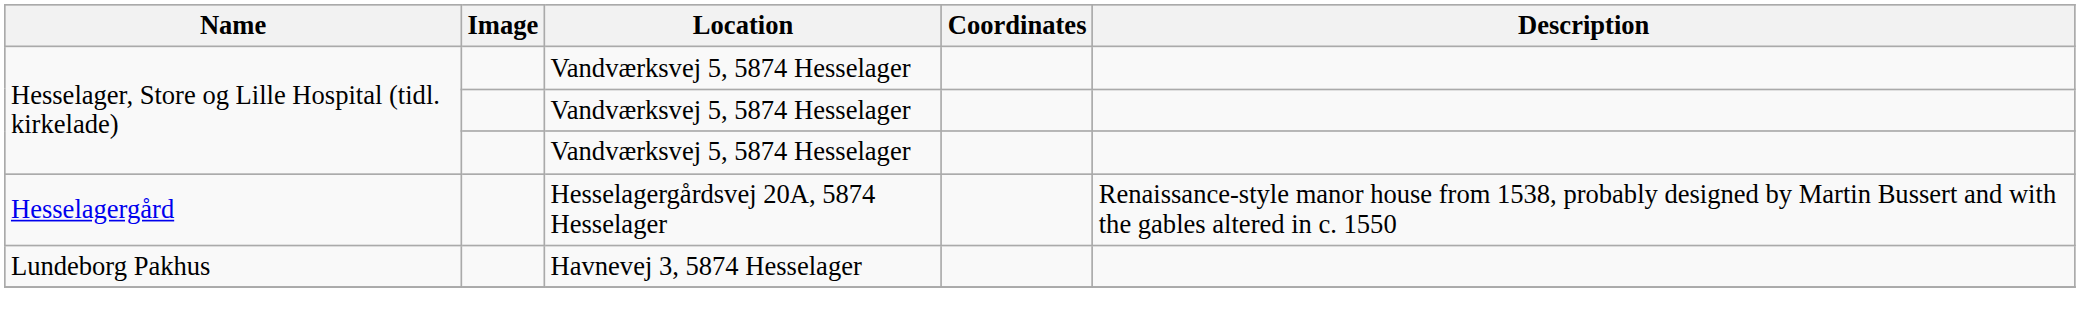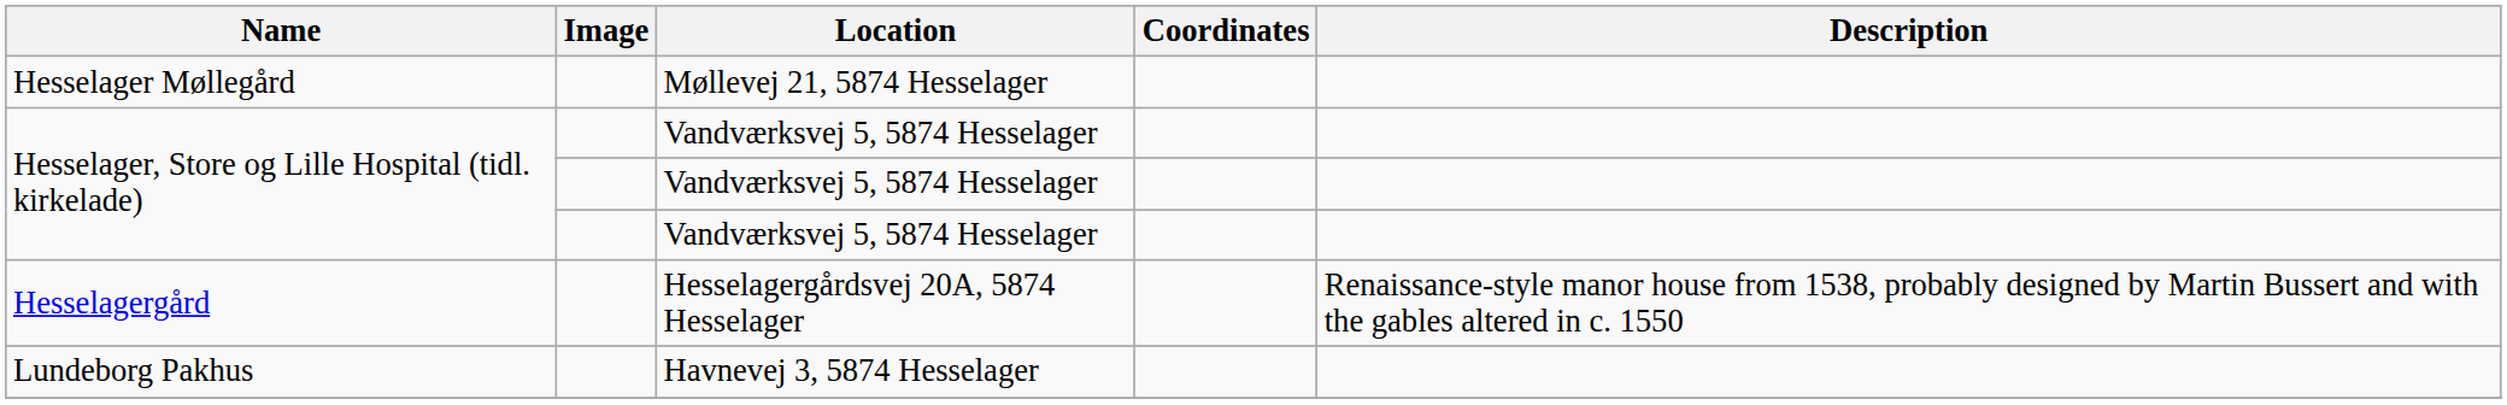+ row: Hesselager Møllegård | Møllevej 21, 5874 Hesselager
